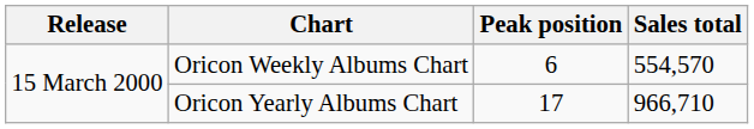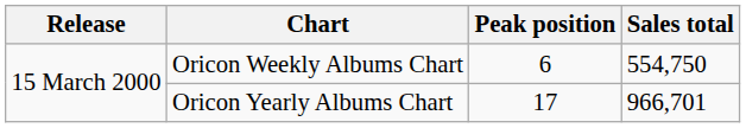Oricon Weekly Albums Chart | Sales total: 554,570 -> 554,750
Oricon Yearly Albums Chart | Sales total: 966,710 -> 966,701
